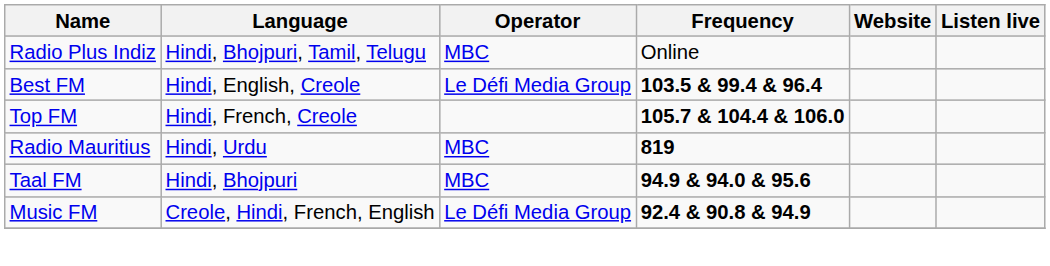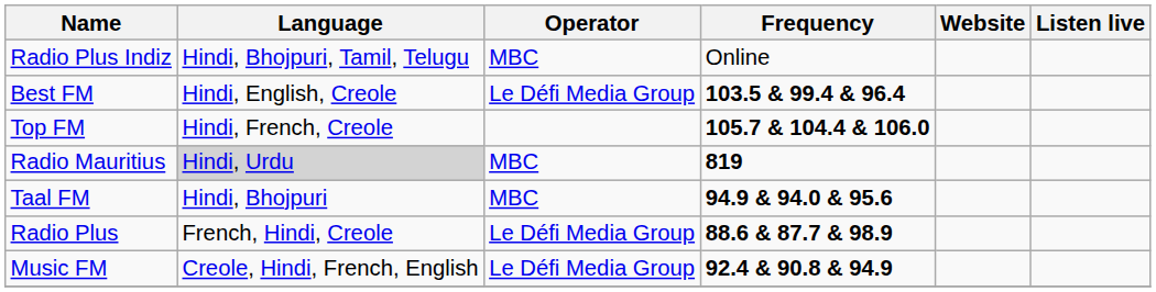Radio Mauritius | Language: no background -> lightgrey background
+ row: Radio Plus | French, Hindi, Creole | Le Défi Media Group | 88.6 & 87.7 & 98.9
